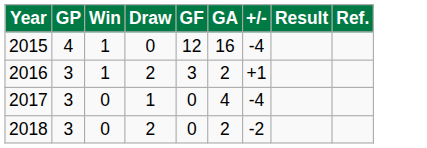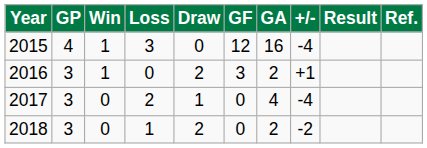+ column: Loss | 3 | 0 | 2 | 1
